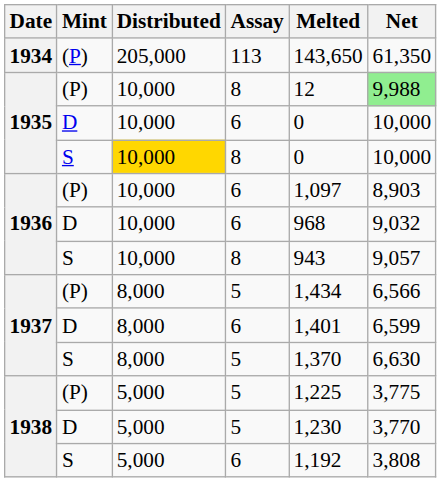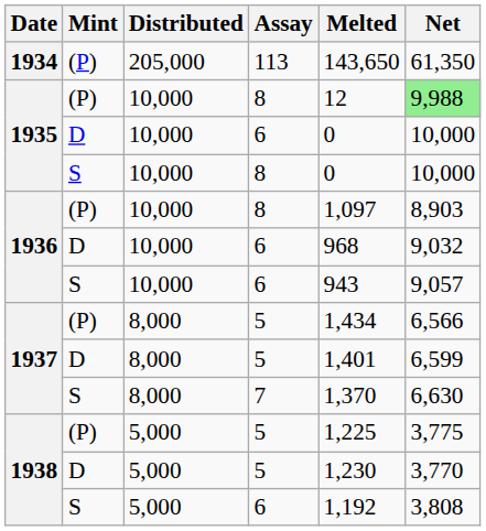1935 / S | Distributed: gold background -> no background
1936 / (P) | Assay: 6 -> 8
1936 / S | Assay: 8 -> 6
1937 / D | Assay: 6 -> 5
1937 / S | Assay: 5 -> 7
